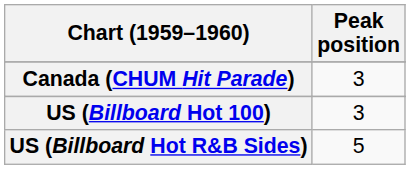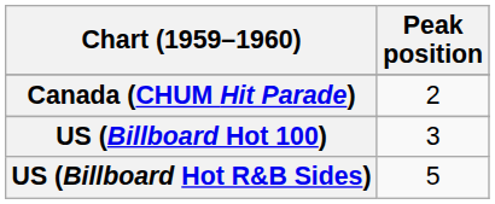Canada (CHUM Hit Parade) | Peak position: 3 -> 2
